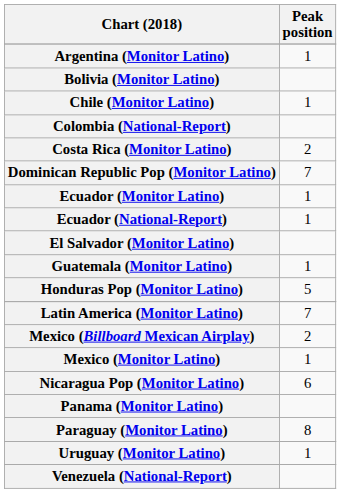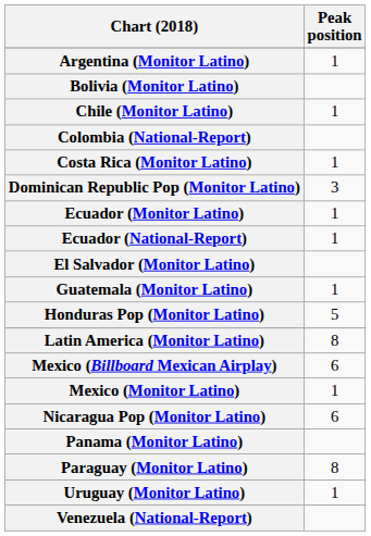Costa Rica (Monitor Latino) | Peak position: 2 -> 1
Dominican Republic Pop (Monitor Latino) | Peak position: 7 -> 3
Latin America (Monitor Latino) | Peak position: 7 -> 8
Mexico (Billboard Mexican Airplay) | Peak position: 2 -> 6
